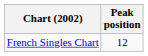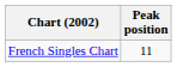French Singles Chart | Peak position: 12 -> 11
